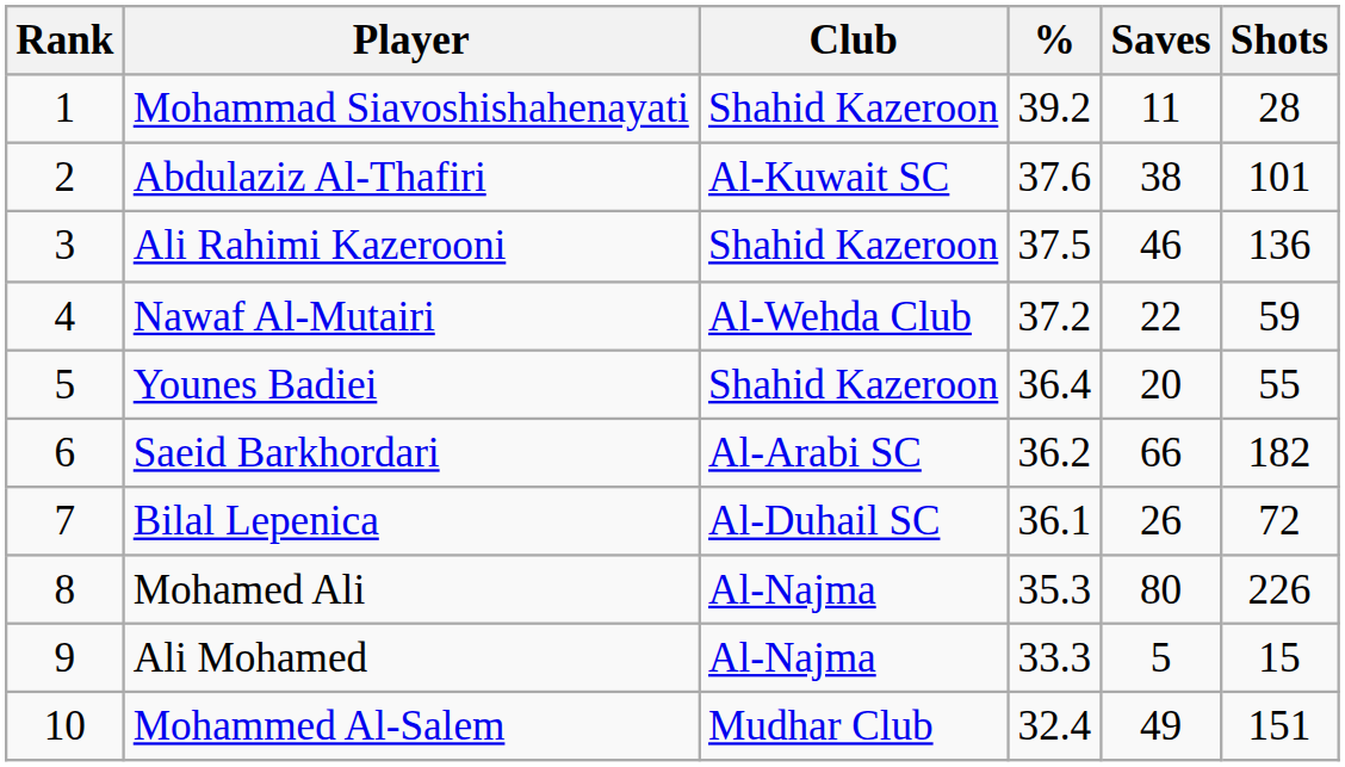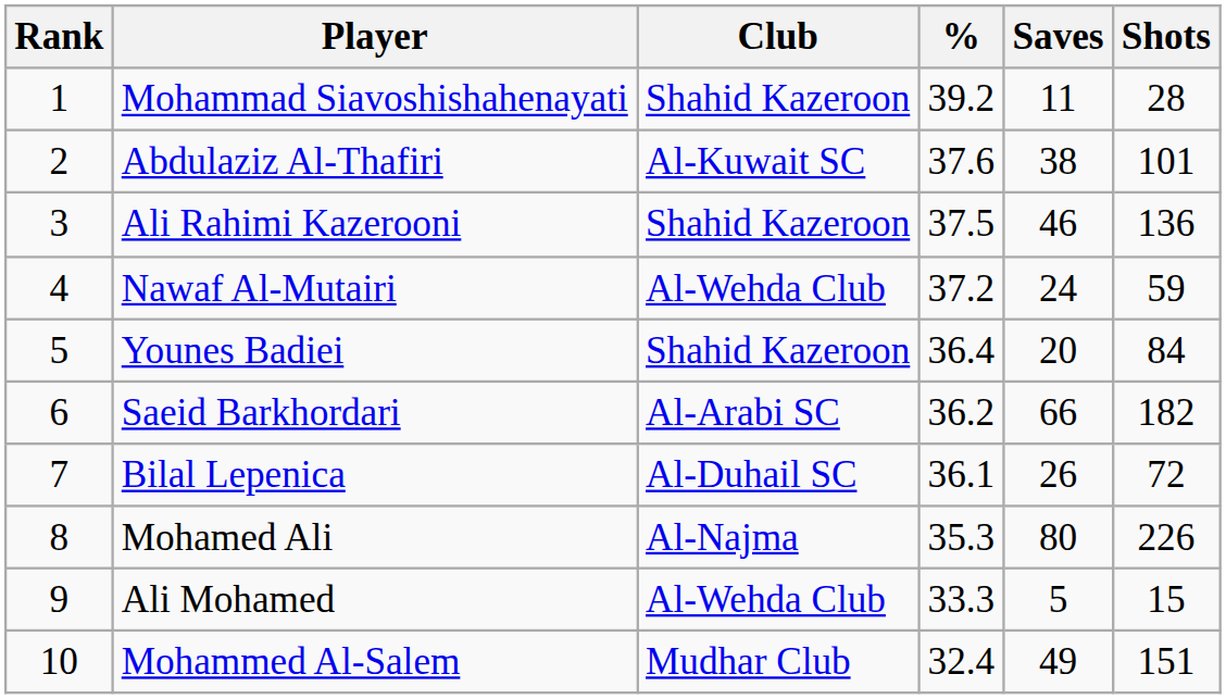Nawaf Al-Mutairi | Saves: 22 -> 24
Younes Badiei | Shots: 55 -> 84
Ali Mohamed | Club: Al-Najma -> Al-Wehda Club
